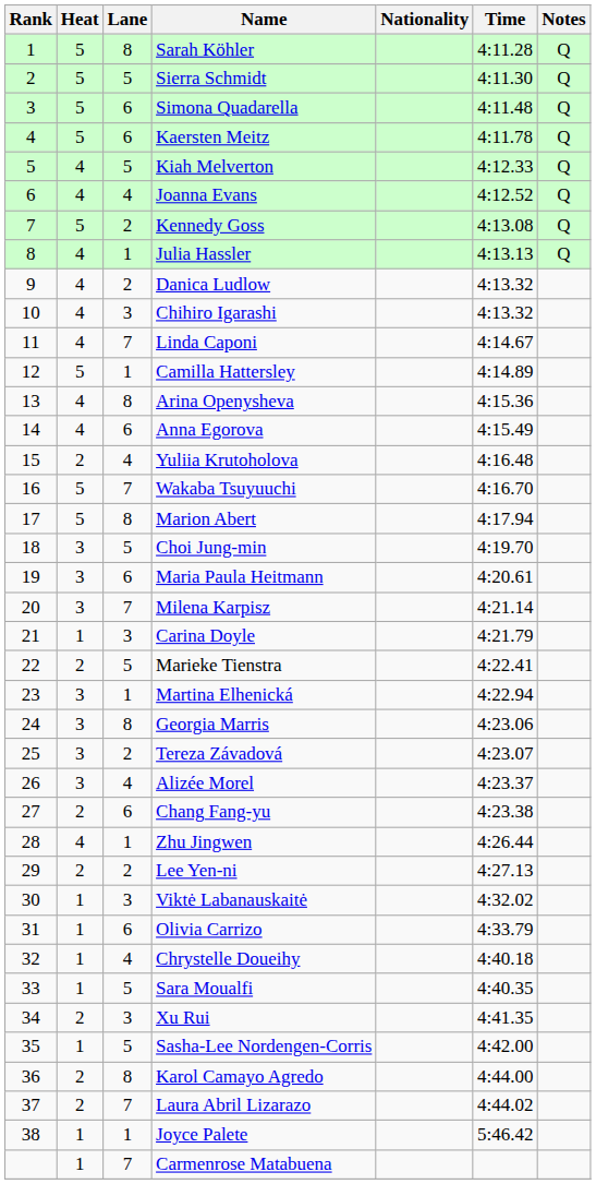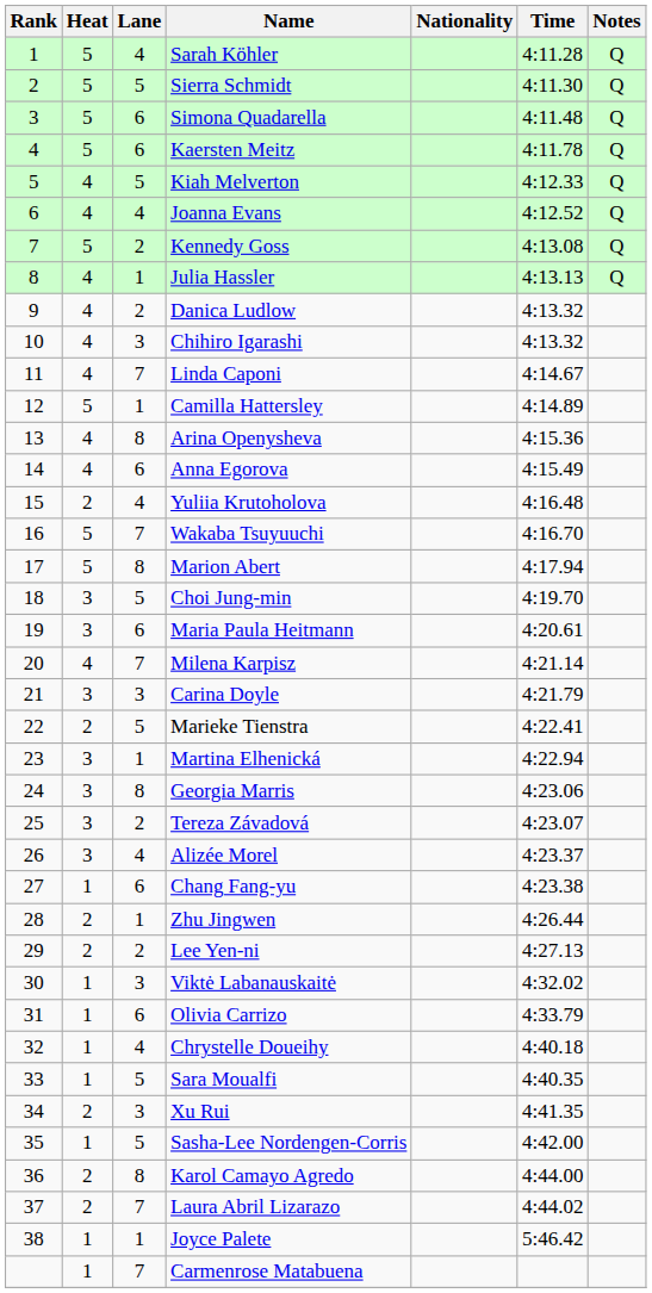Sarah Köhler | Lane: 8 -> 4
Milena Karpisz | Heat: 3 -> 4
Carina Doyle | Heat: 1 -> 3
Chang Fang-yu | Heat: 2 -> 1
Zhu Jingwen | Heat: 4 -> 2
